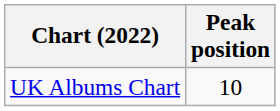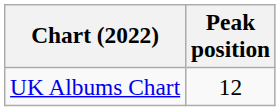UK Albums Chart | Peak position: 10 -> 12
